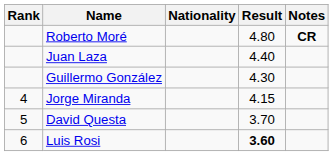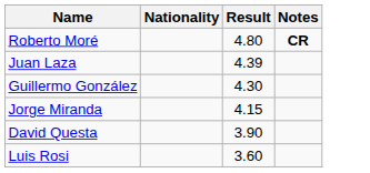- column: Rank | 4 | 5 | 6
Juan Laza | Result: 4.40 -> 4.39
David Questa | Result: 3.70 -> 3.90
Luis Rosi | Result: bold -> normal
